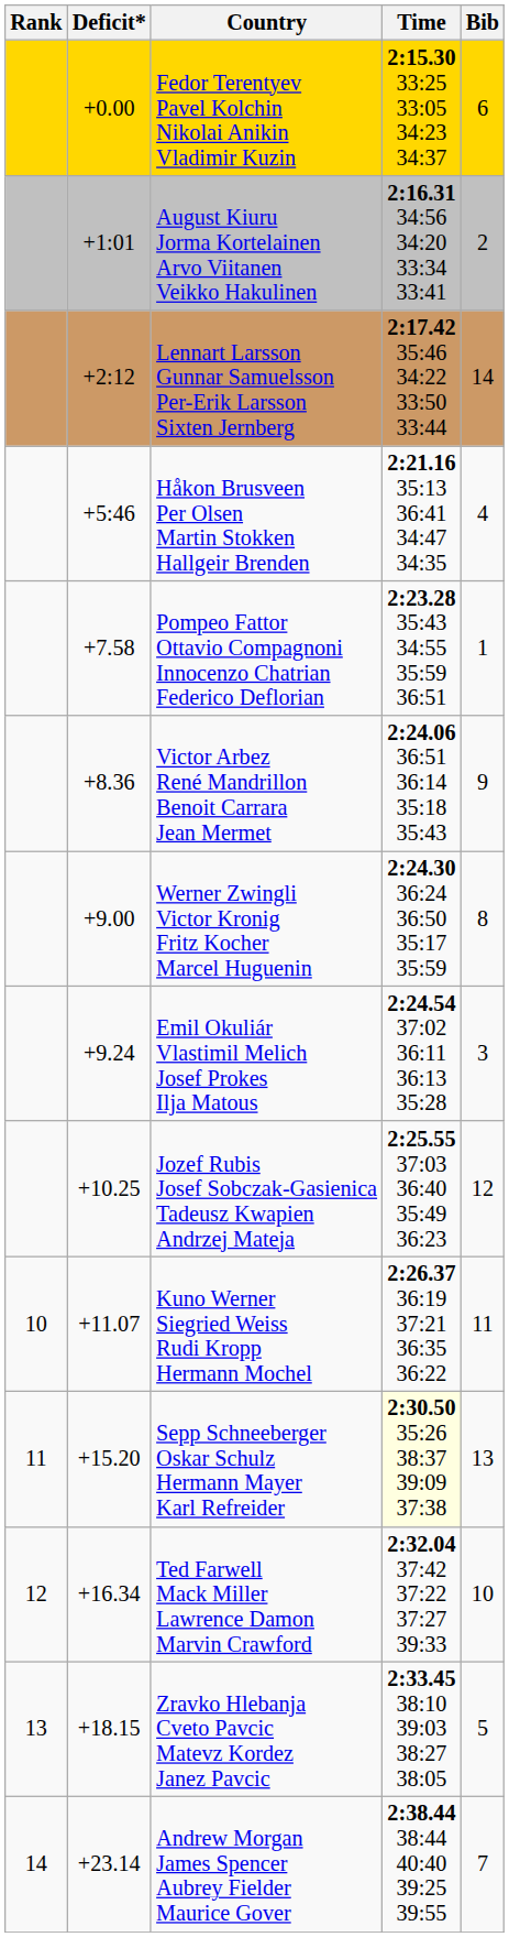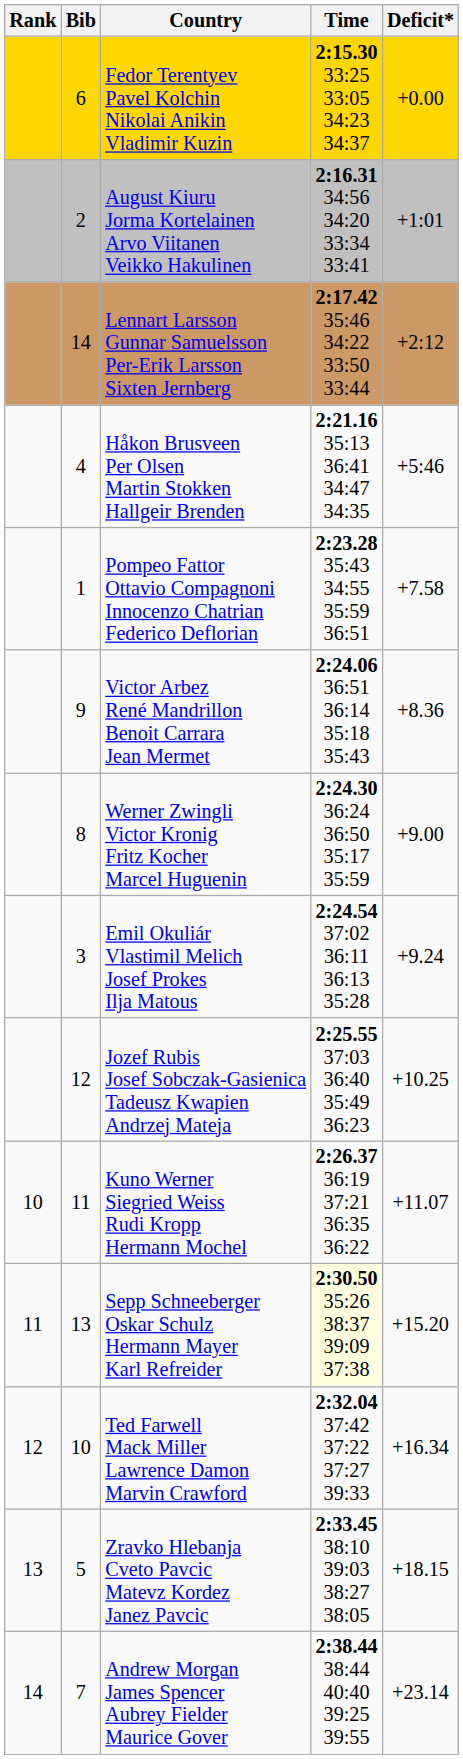columns swapped: Bib <-> Deficit*
